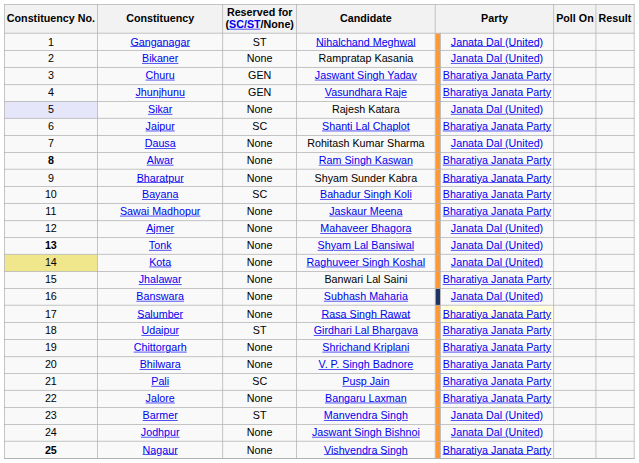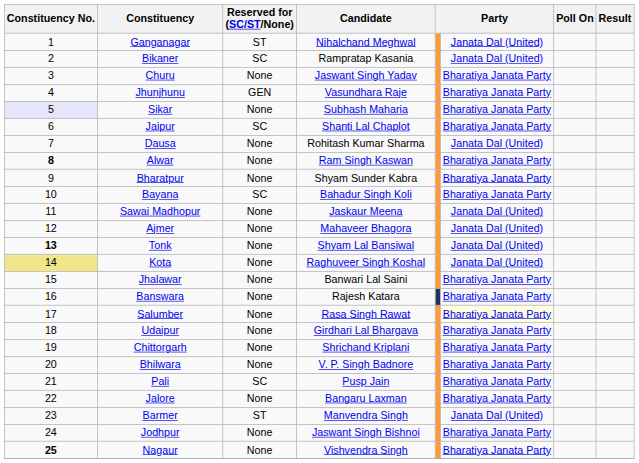Bikaner | Reserved for (SC/ST/None): None -> SC
Churu | Reserved for (SC/ST/None): GEN -> None
Sikar | Candidate: Rajesh Katara -> Subhash Maharia
Sikar | column 6: Janata Dal (United) -> Bharatiya Janata Party
Sawai Madhopur | column 6: Bharatiya Janata Party -> Janata Dal (United)
Banswara | Candidate: Subhash Maharia -> Rajesh Katara
Banswara | column 6: Janata Dal (United) -> Bharatiya Janata Party
Udaipur | Reserved for (SC/ST/None): ST -> None
Jodhpur | column 6: Janata Dal (United) -> Bharatiya Janata Party
